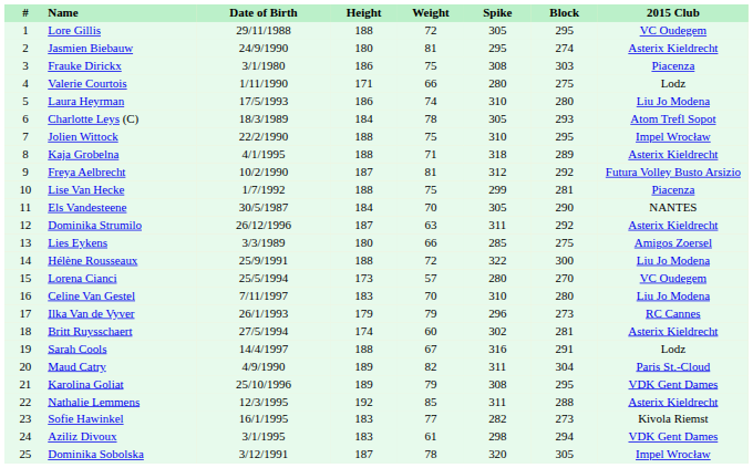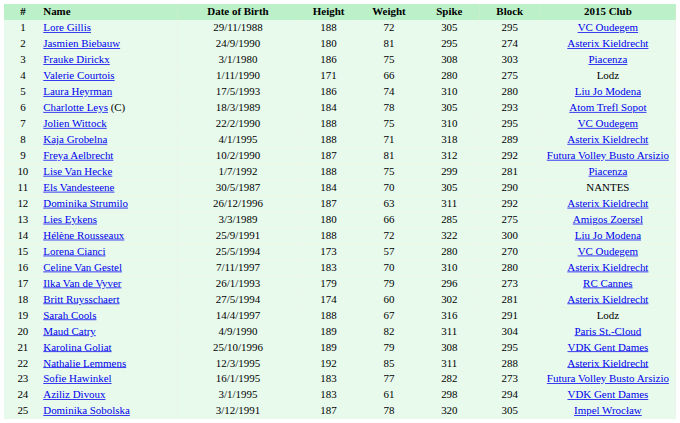Jolien Wittock | 2015 Club: Impel Wrocław -> VC Oudegem
Celine Van Gestel | 2015 Club: Liu Jo Modena -> Asterix Kieldrecht
Sofie Hawinkel | 2015 Club: Kivola Riemst -> Futura Volley Busto Arsizio
